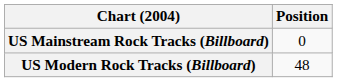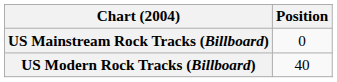US Modern Rock Tracks (Billboard) | Position: 48 -> 40
